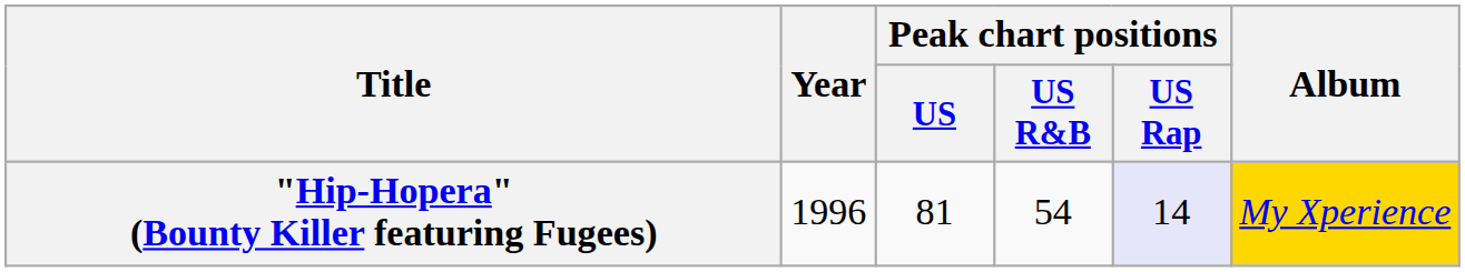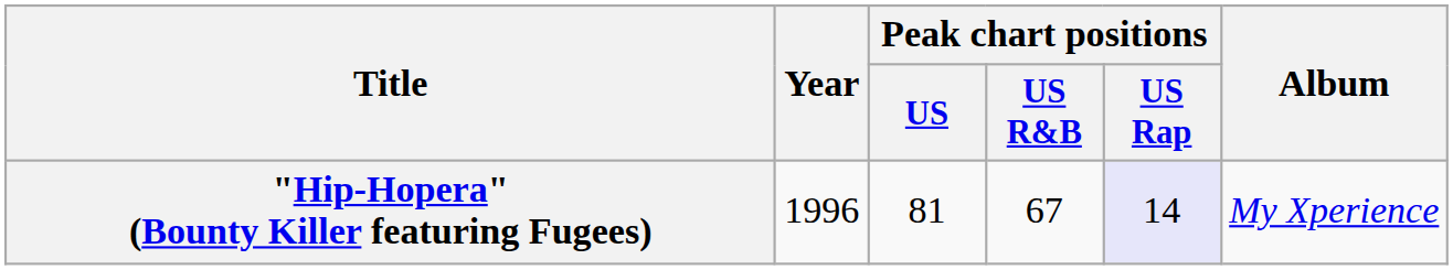"Hip-Hopera" (Bounty Killer featuring Fugees) | Peak chart positions / US R&B: 54 -> 67
"Hip-Hopera" (Bounty Killer featuring Fugees) | Album: gold background -> no background
